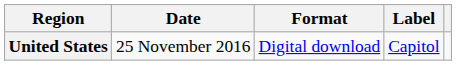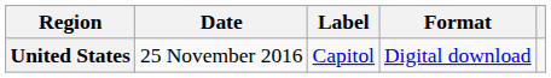columns swapped: Format <-> Label
